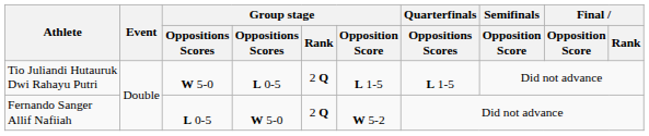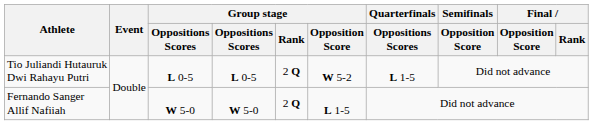Tio Juliandi Hutauruk Dwi Rahayu Putri | column 3: W 5-0 -> L 0-5
Tio Juliandi Hutauruk Dwi Rahayu Putri | Group stage / Opposition Score: L 1-5 -> W 5-2
Fernando Sanger Allif Nafiiah | column 3: L 0-5 -> W 5-0
Fernando Sanger Allif Nafiiah | Group stage / Opposition Score: W 5-2 -> L 1-5
